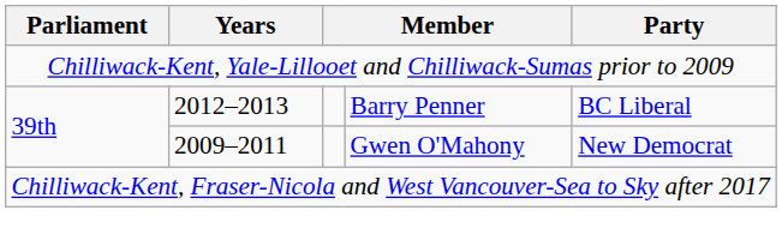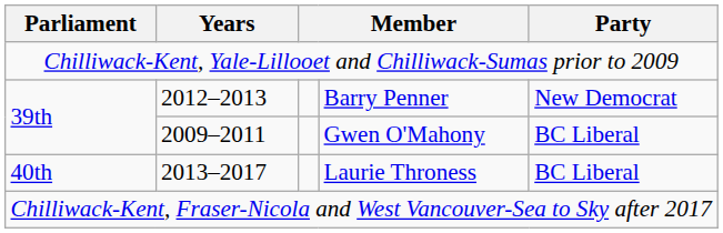Barry Penner | Party: BC Liberal -> New Democrat
Gwen O'Mahony | Party: New Democrat -> BC Liberal
+ row: 40th | 2013–2017 | Laurie Throness | BC Liberal
